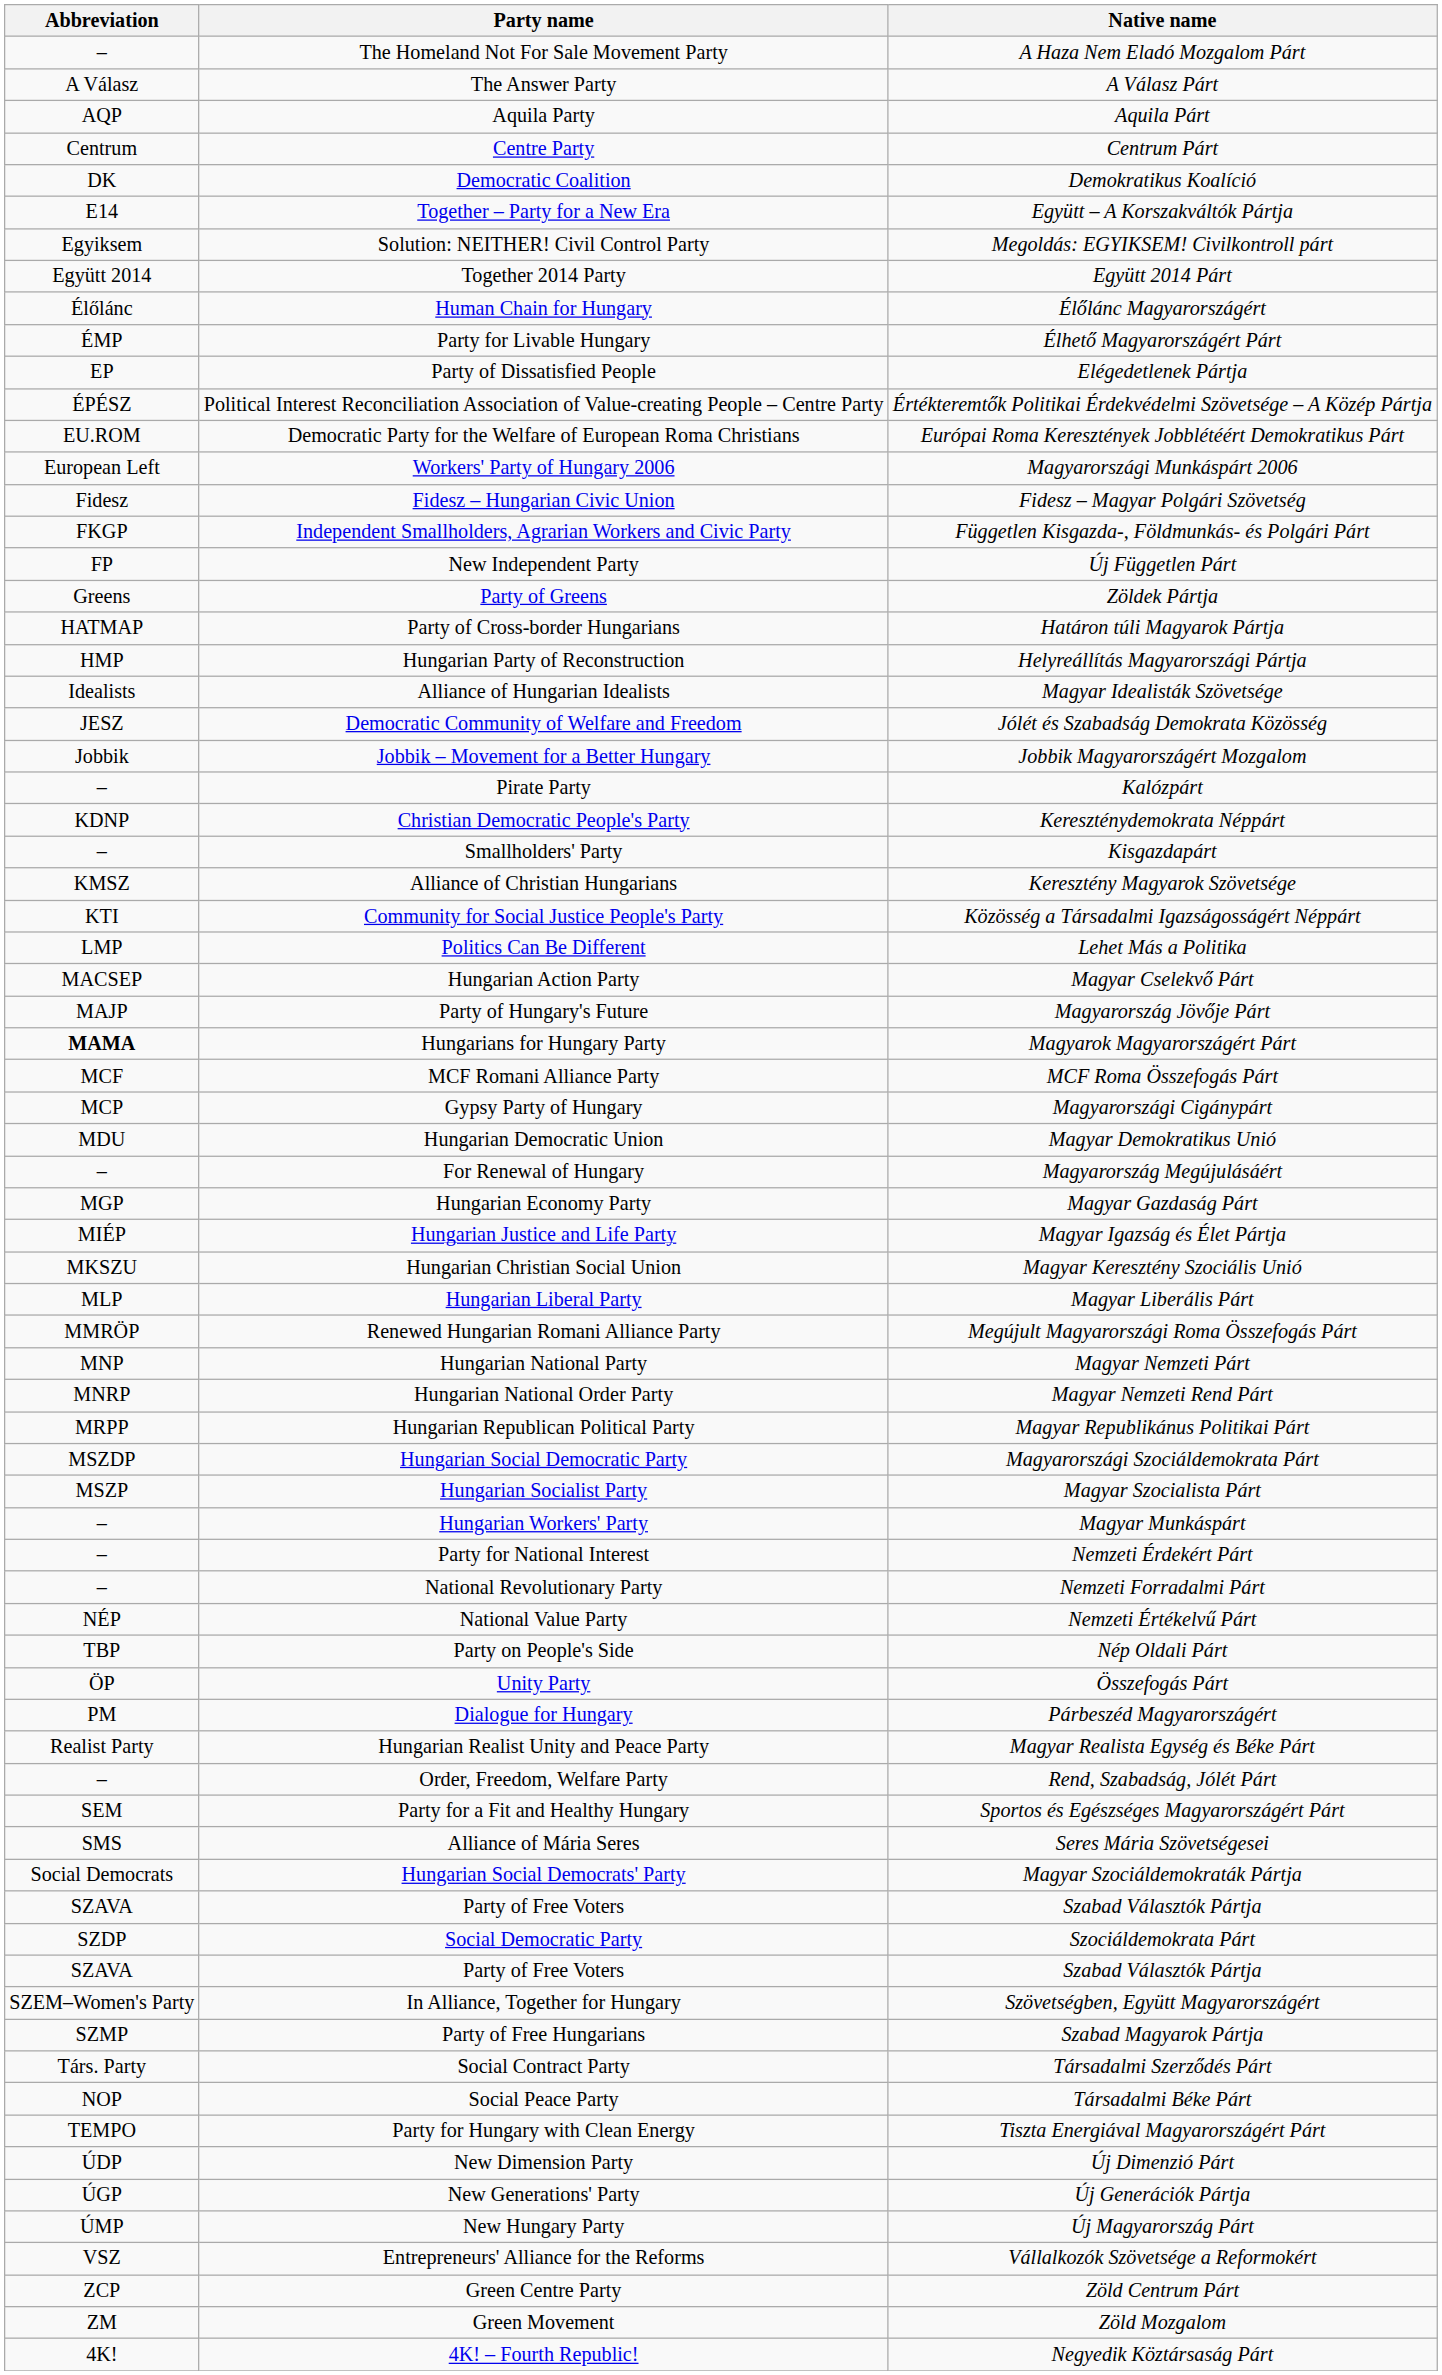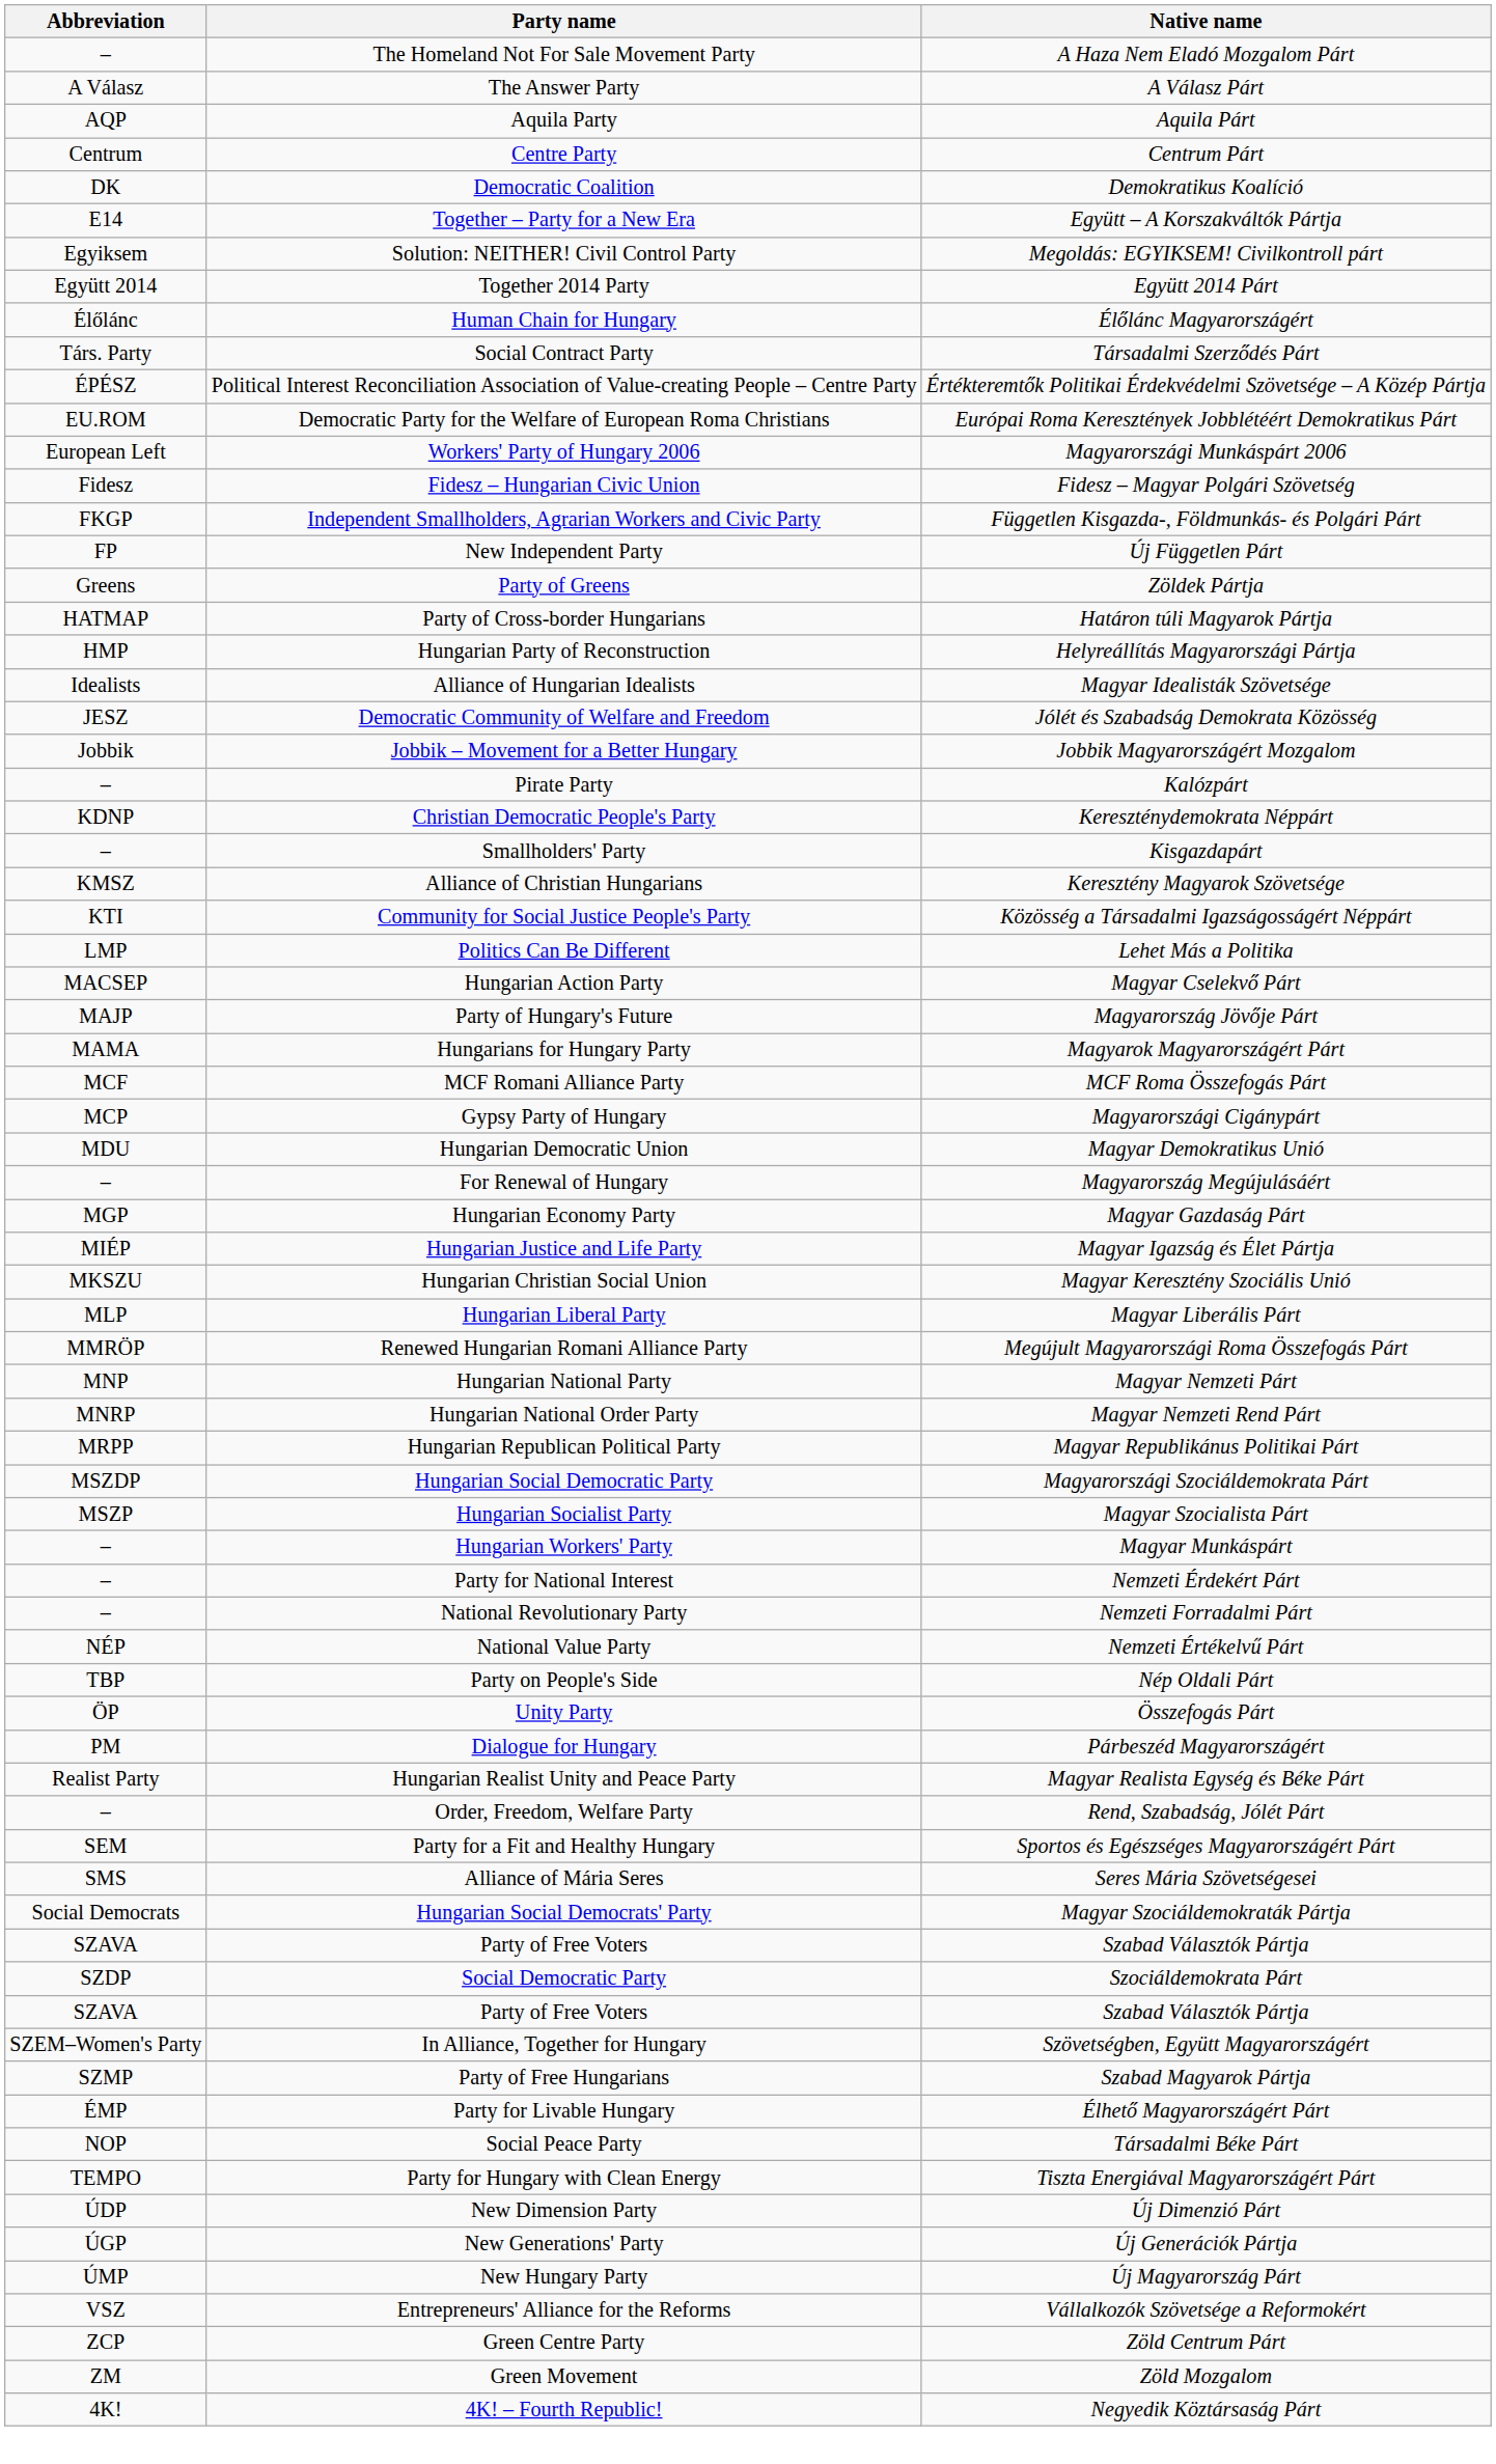rows swapped: Party for Livable Hungary <-> Social Contract Party
- row: EP | Party of Dissatisfied People | Elégedetlenek Pártja
Hungarians for Hungary Party | Abbreviation: bold -> normal
